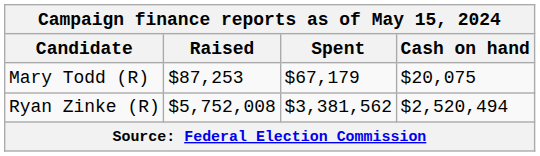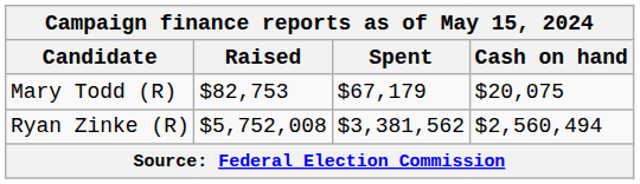Mary Todd (R) | Raised: $87,253 -> $82,753
Ryan Zinke (R) | Cash on hand: $2,520,494 -> $2,560,494
